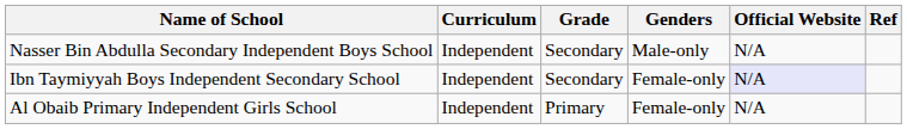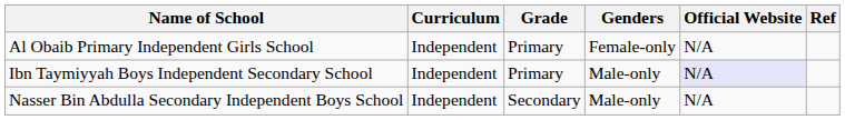rows swapped: Al Obaib Primary Independent Girls School <-> Nasser Bin Abdulla Secondary Independent Boys School
Ibn Taymiyyah Boys Independent Secondary School | Grade: Secondary -> Primary
Ibn Taymiyyah Boys Independent Secondary School | Genders: Female-only -> Male-only
